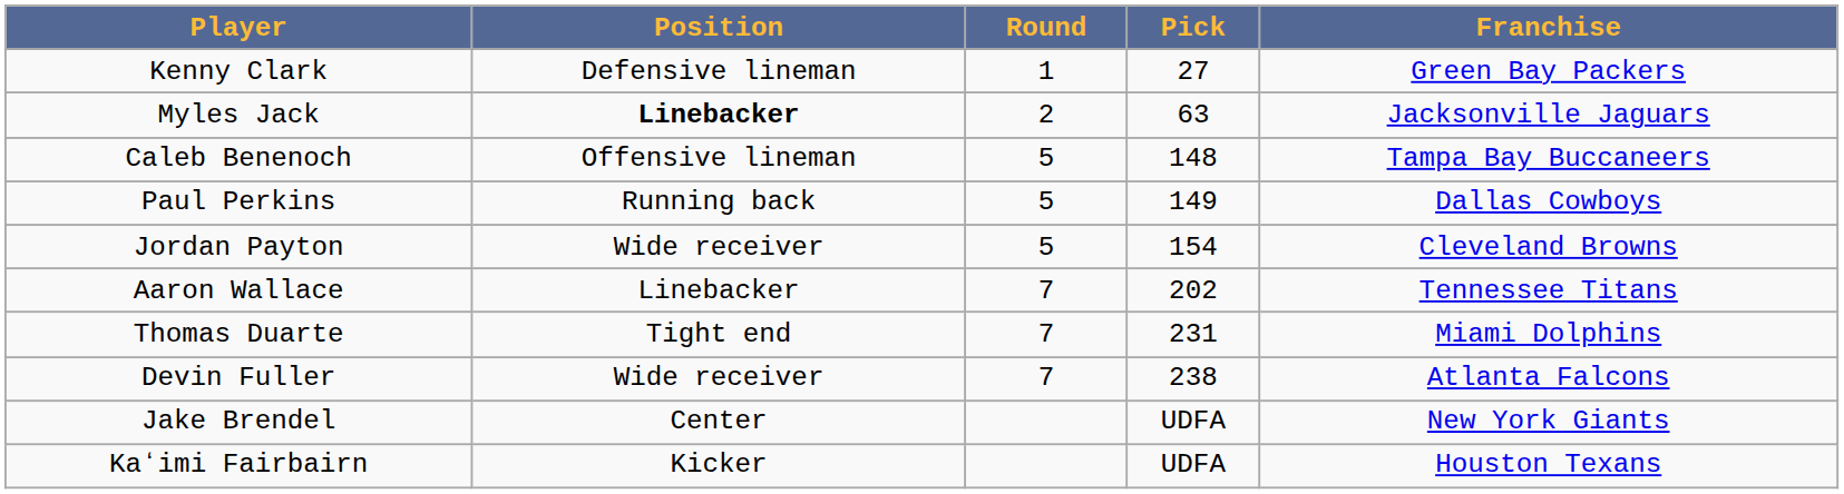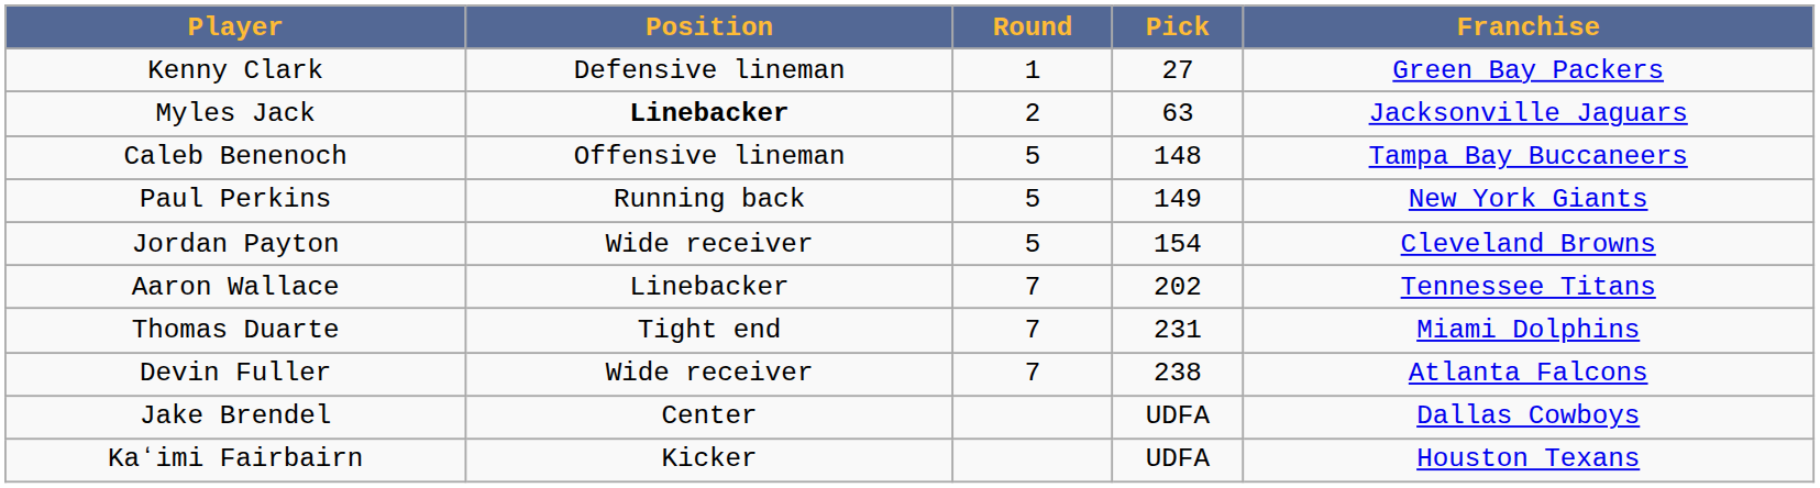Paul Perkins | Franchise: Dallas Cowboys -> New York Giants
Jake Brendel | Franchise: New York Giants -> Dallas Cowboys
